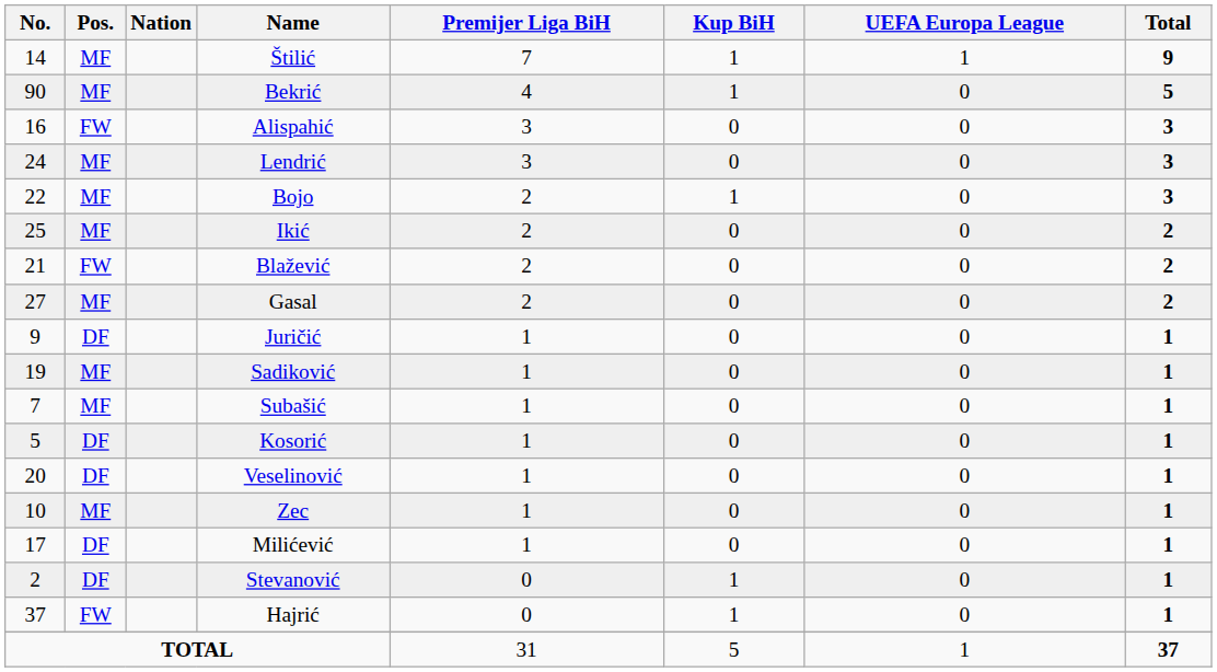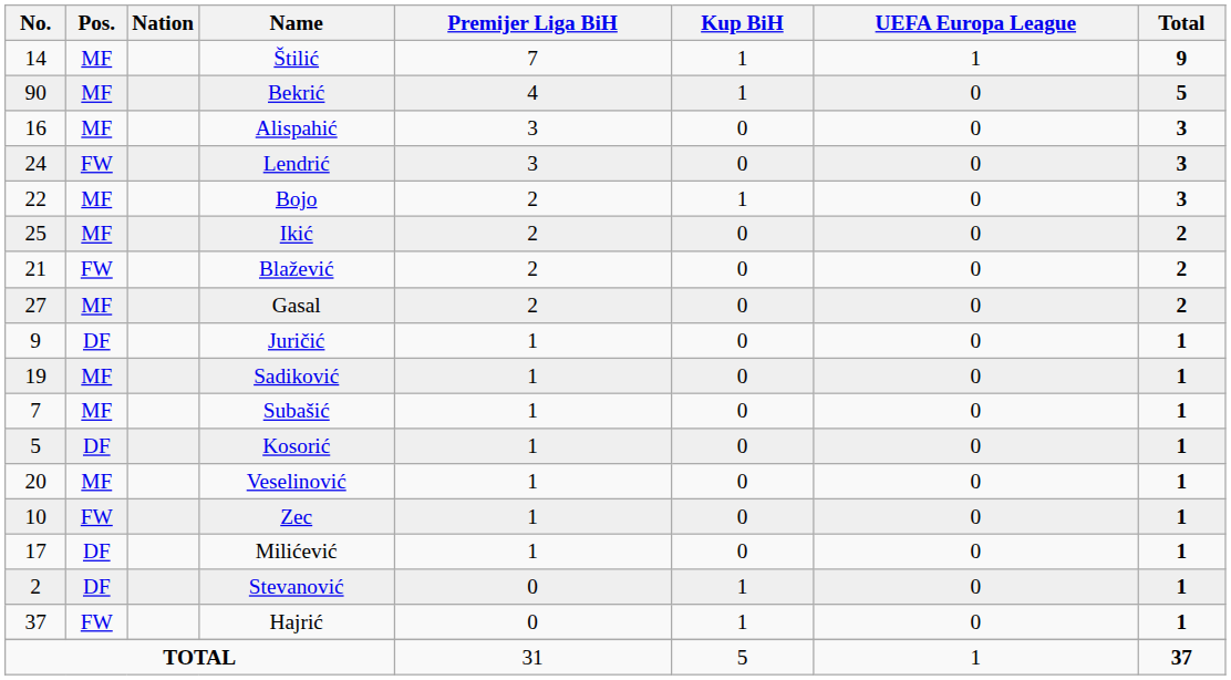Alispahić | Pos.: FW -> MF
Lendrić | Pos.: MF -> FW
Veselinović | Pos.: DF -> MF
Zec | Pos.: MF -> FW
